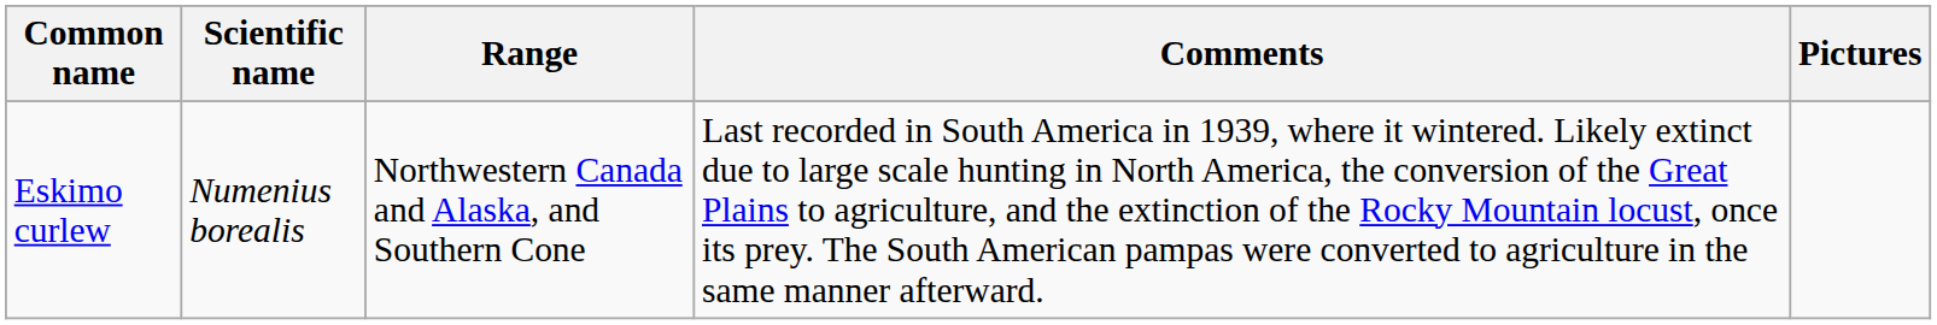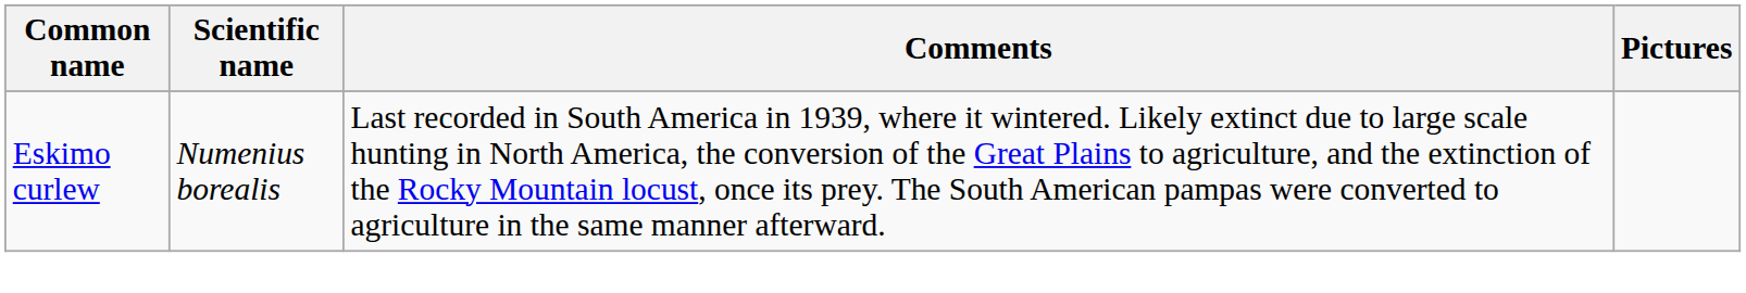- column: Range | Northwestern Canada and Alaska, and Southern Cone
